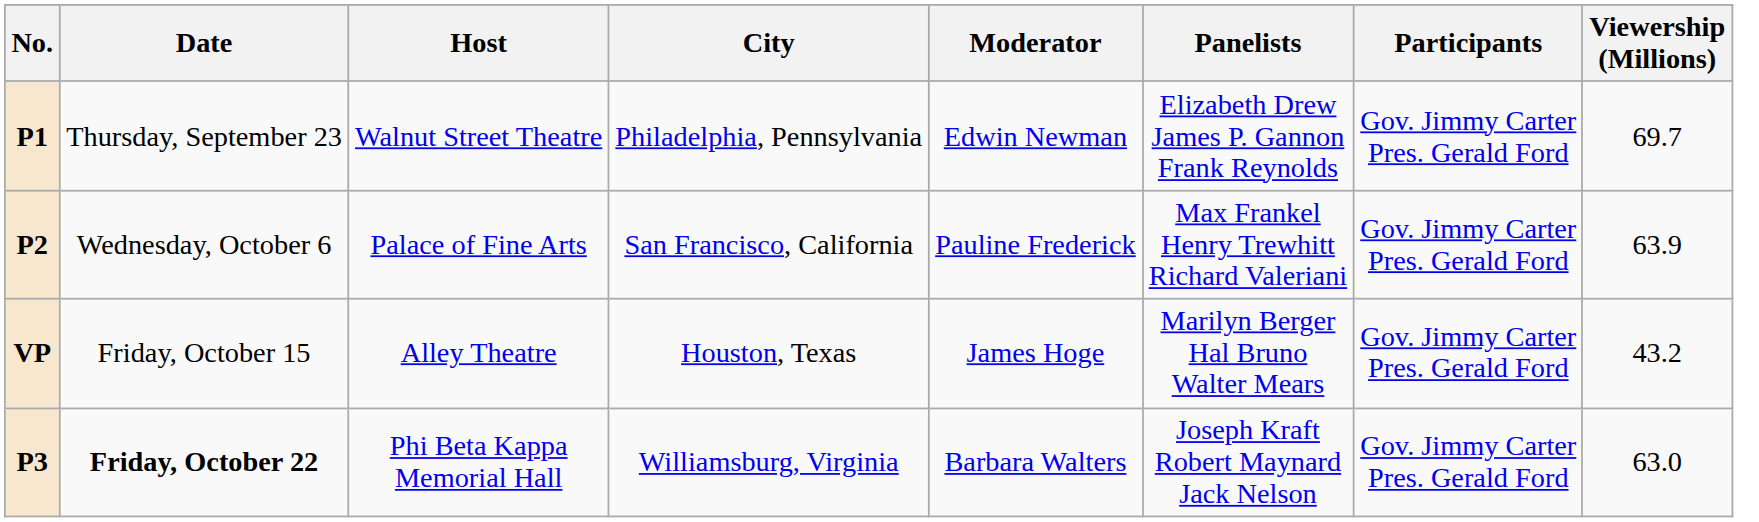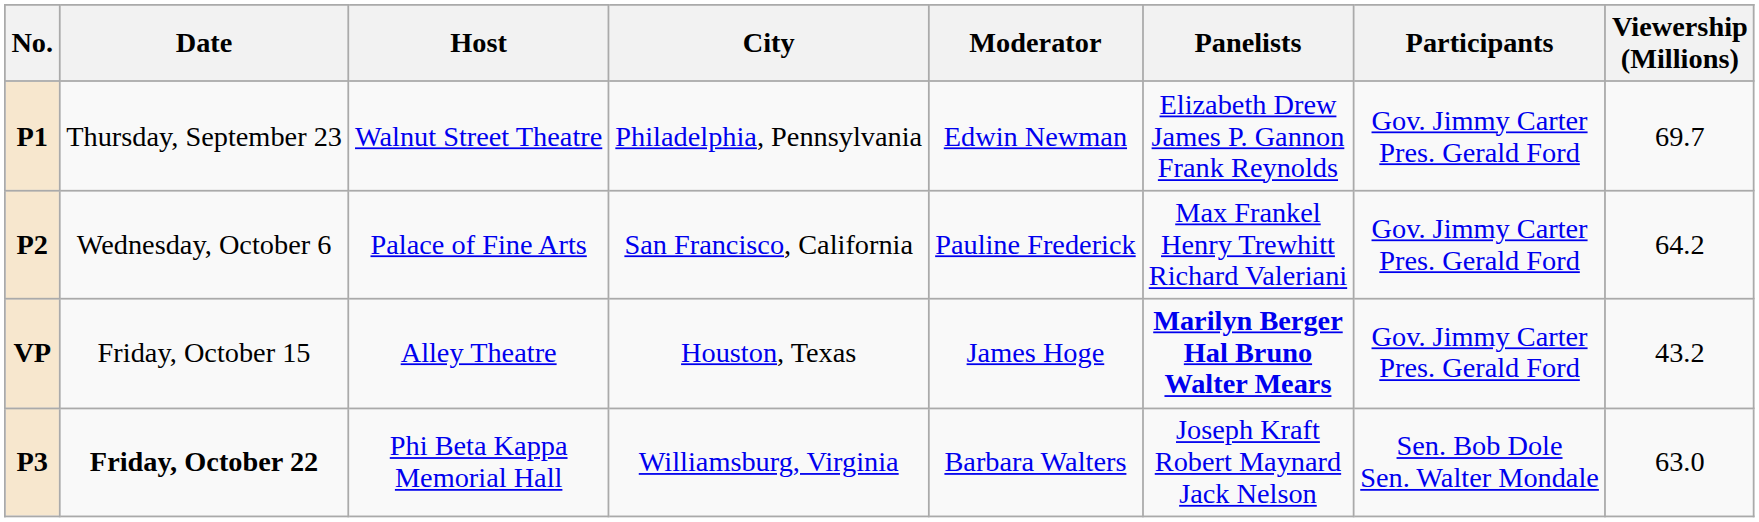P2 | Viewership (Millions): 63.9 -> 64.2
VP | Panelists: normal -> bold
P3 | Participants: Gov. Jimmy Carter Pres. Gerald Ford -> Sen. Bob Dole Sen. Walter Mondale
